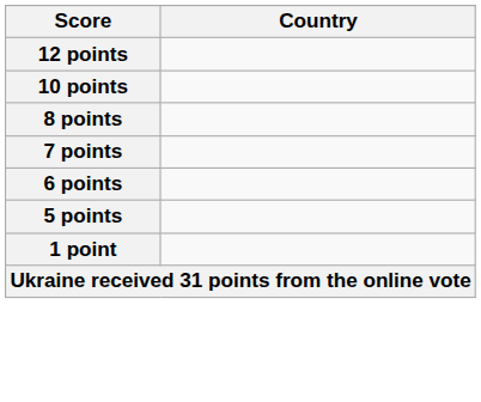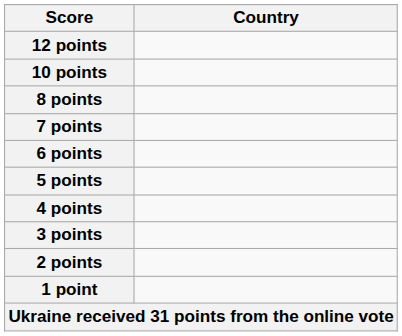+ row: 4 points
+ row: 3 points
+ row: 2 points
